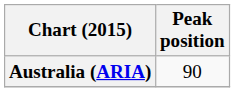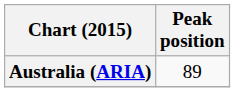Australia (ARIA) | Peak position: 90 -> 89
